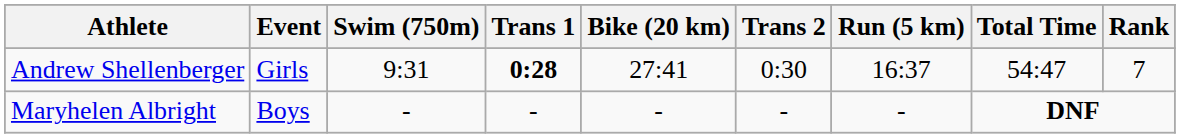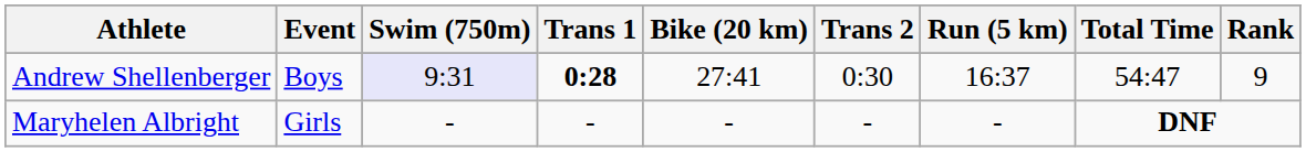Andrew Shellenberger | Event: Girls -> Boys
Andrew Shellenberger | Swim (750m): no background -> lavender background
Andrew Shellenberger | Rank: 7 -> 9
Maryhelen Albright | Event: Boys -> Girls
